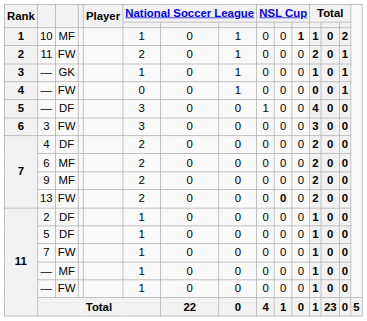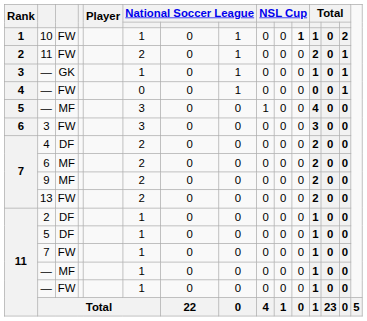10 | column 3: MF -> FW
5 / — | column 3: DF -> MF
13 | column 10: bold -> normal
